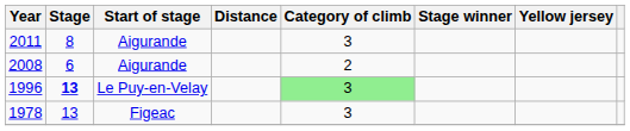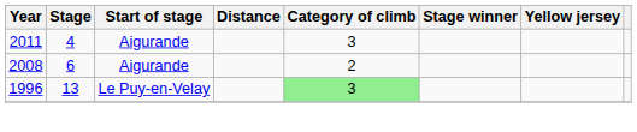2011 | Stage: 8 -> 4
1996 | Stage: bold -> normal
- row: 1978 | 13 | Figeac | 3
